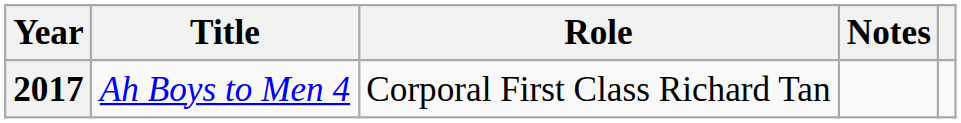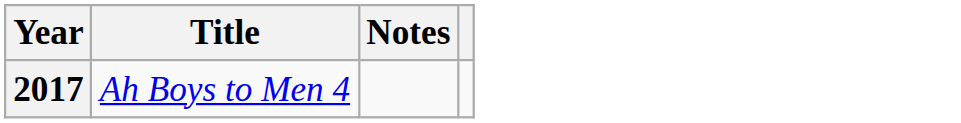- column: Role | Corporal First Class Richard Tan
